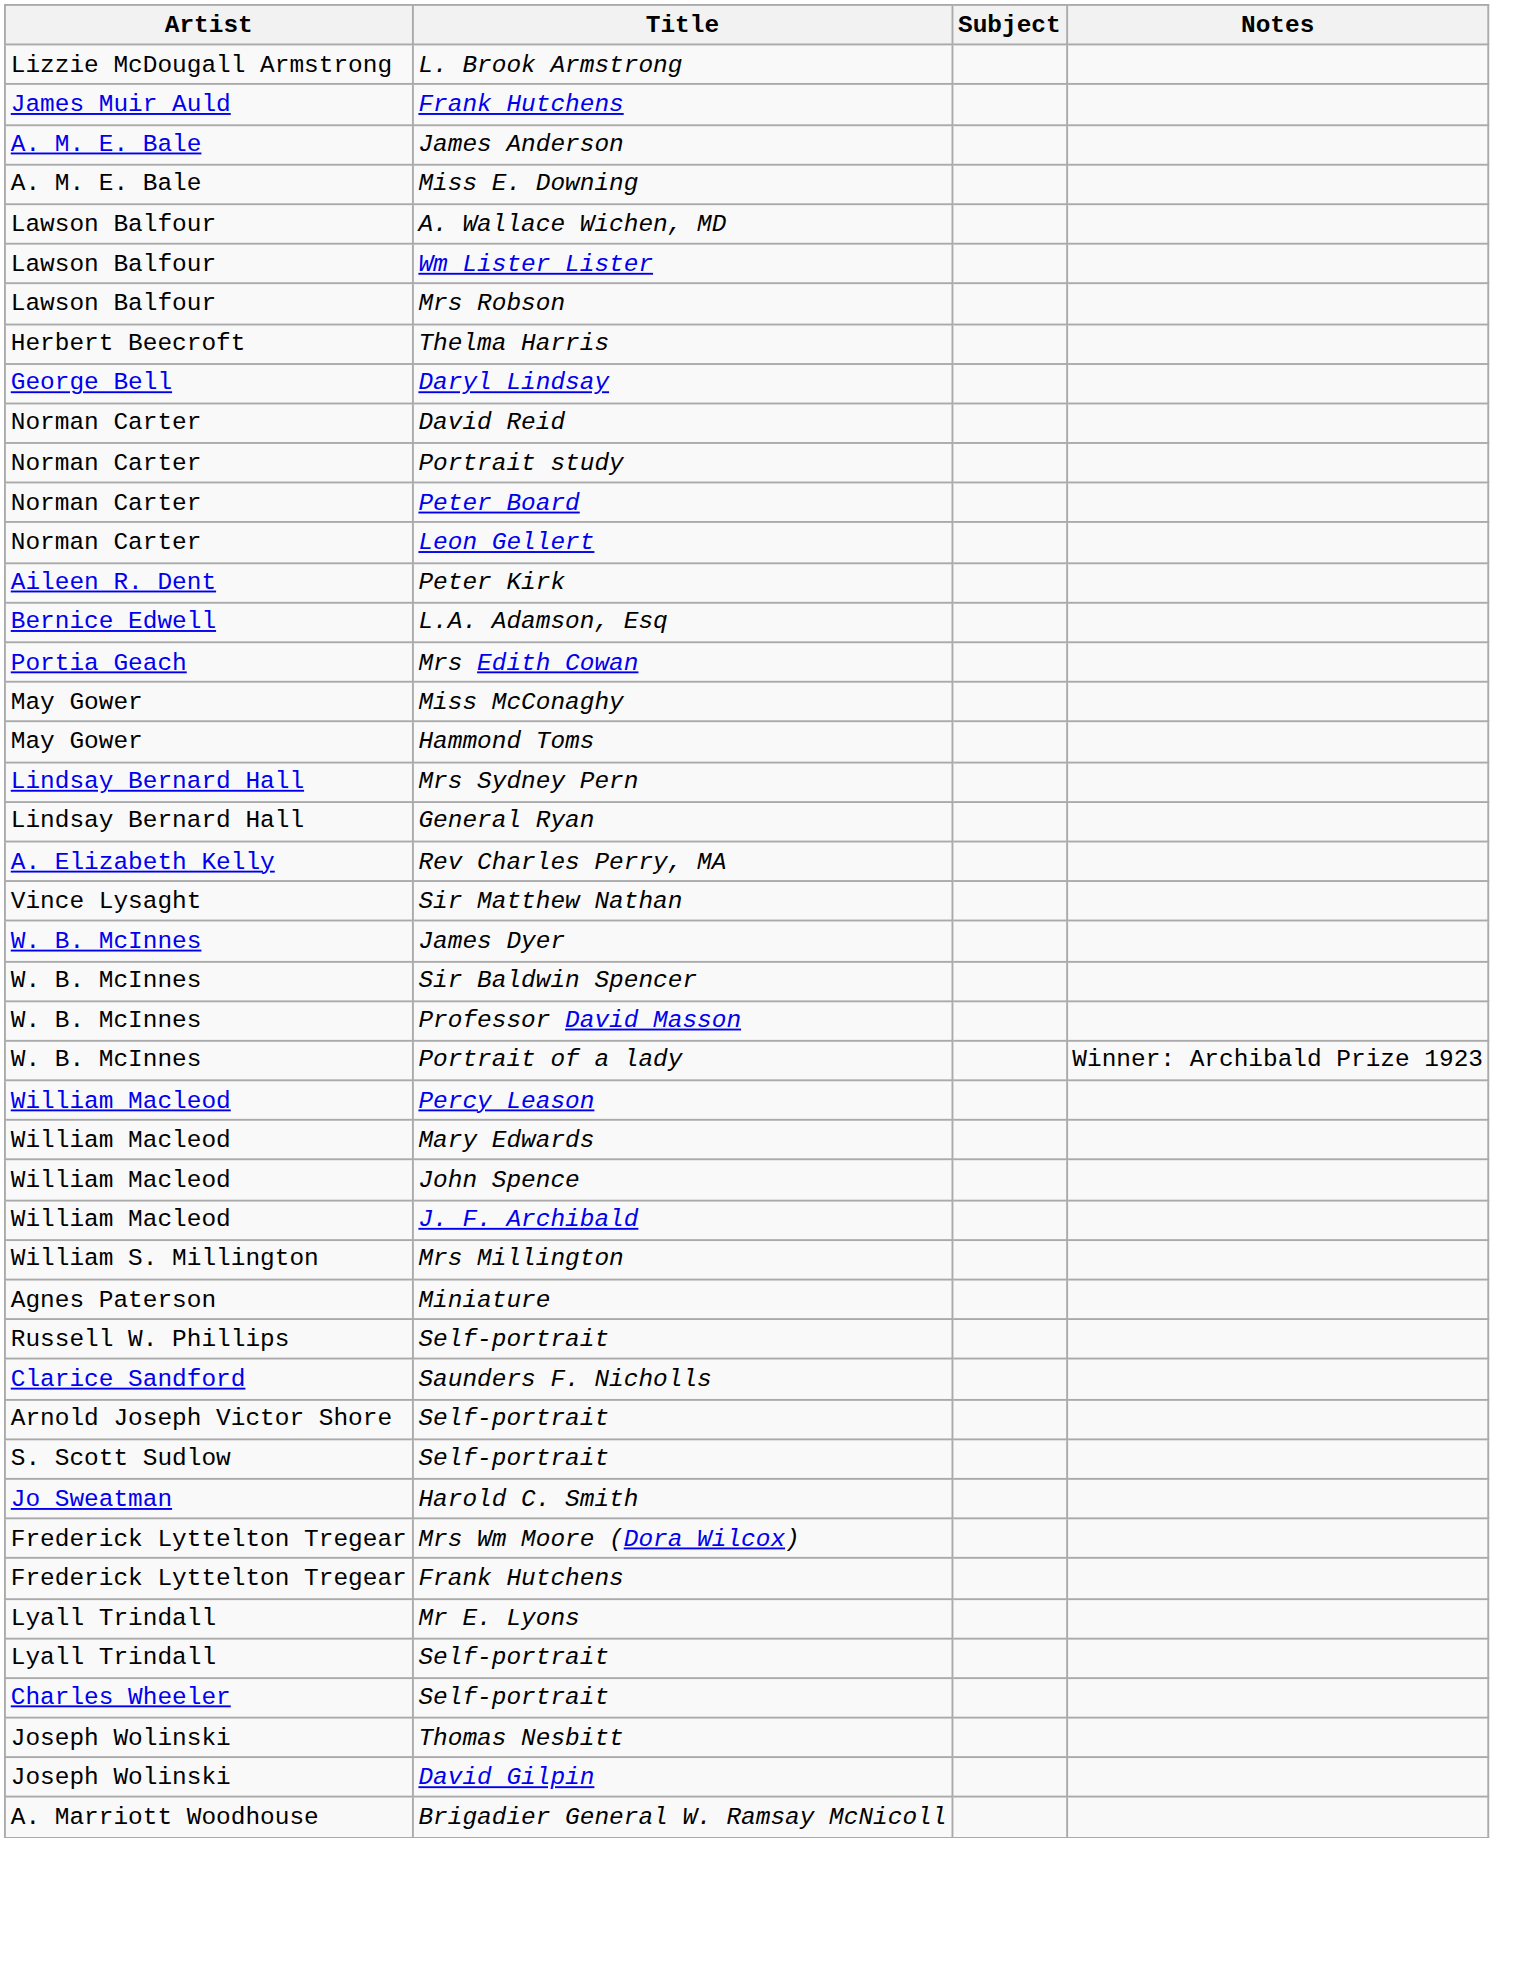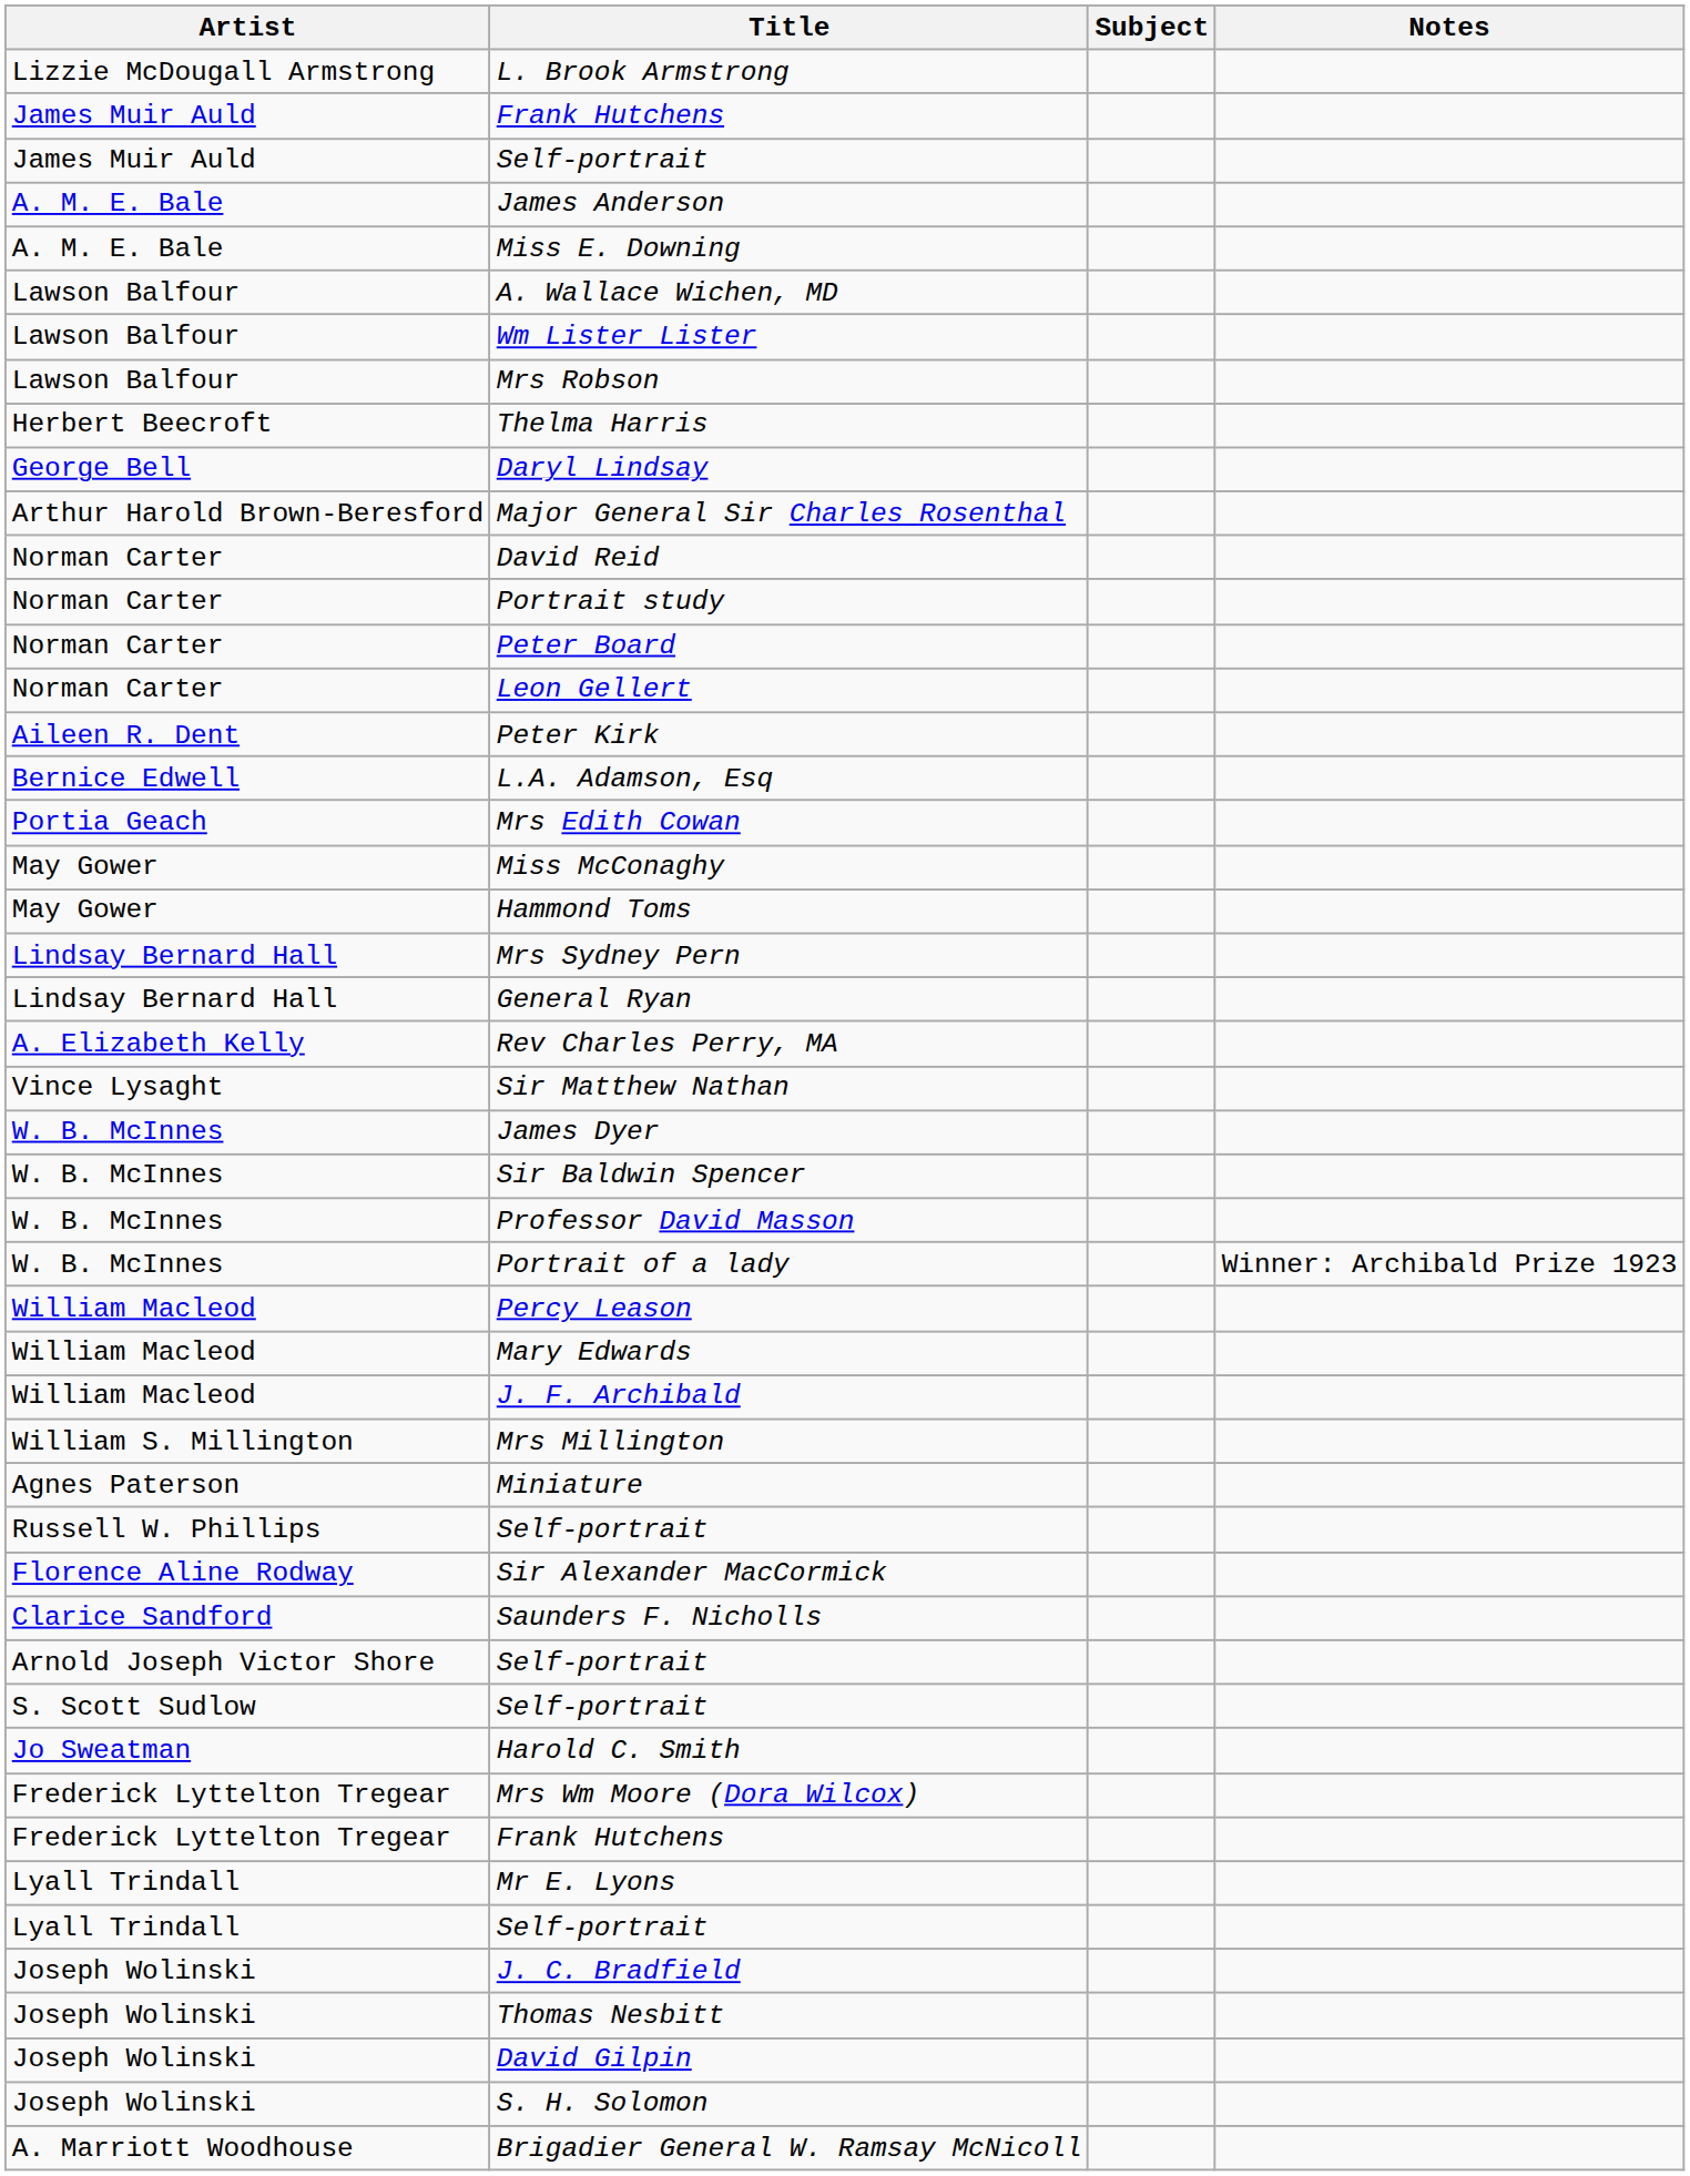+ row: James Muir Auld | Self-portrait
+ row: Arthur Harold Brown-Beresford | Major General Sir Charles Rosenthal
- row: William Macleod | John Spence
+ row: Florence Aline Rodway | Sir Alexander MacCormick
- row: Charles Wheeler | Self-portrait
+ row: Joseph Wolinski | J. C. Bradfield
+ row: Joseph Wolinski | S. H. Solomon
